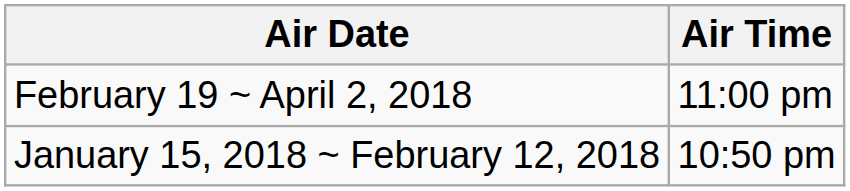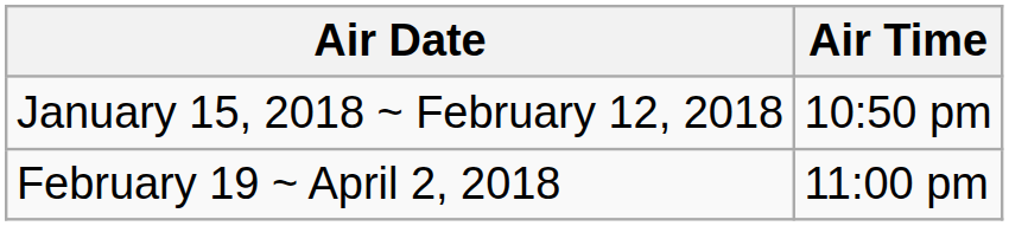rows swapped: January 15, 2018 ~ February 12, 2018 <-> February 19 ~ April 2, 2018
